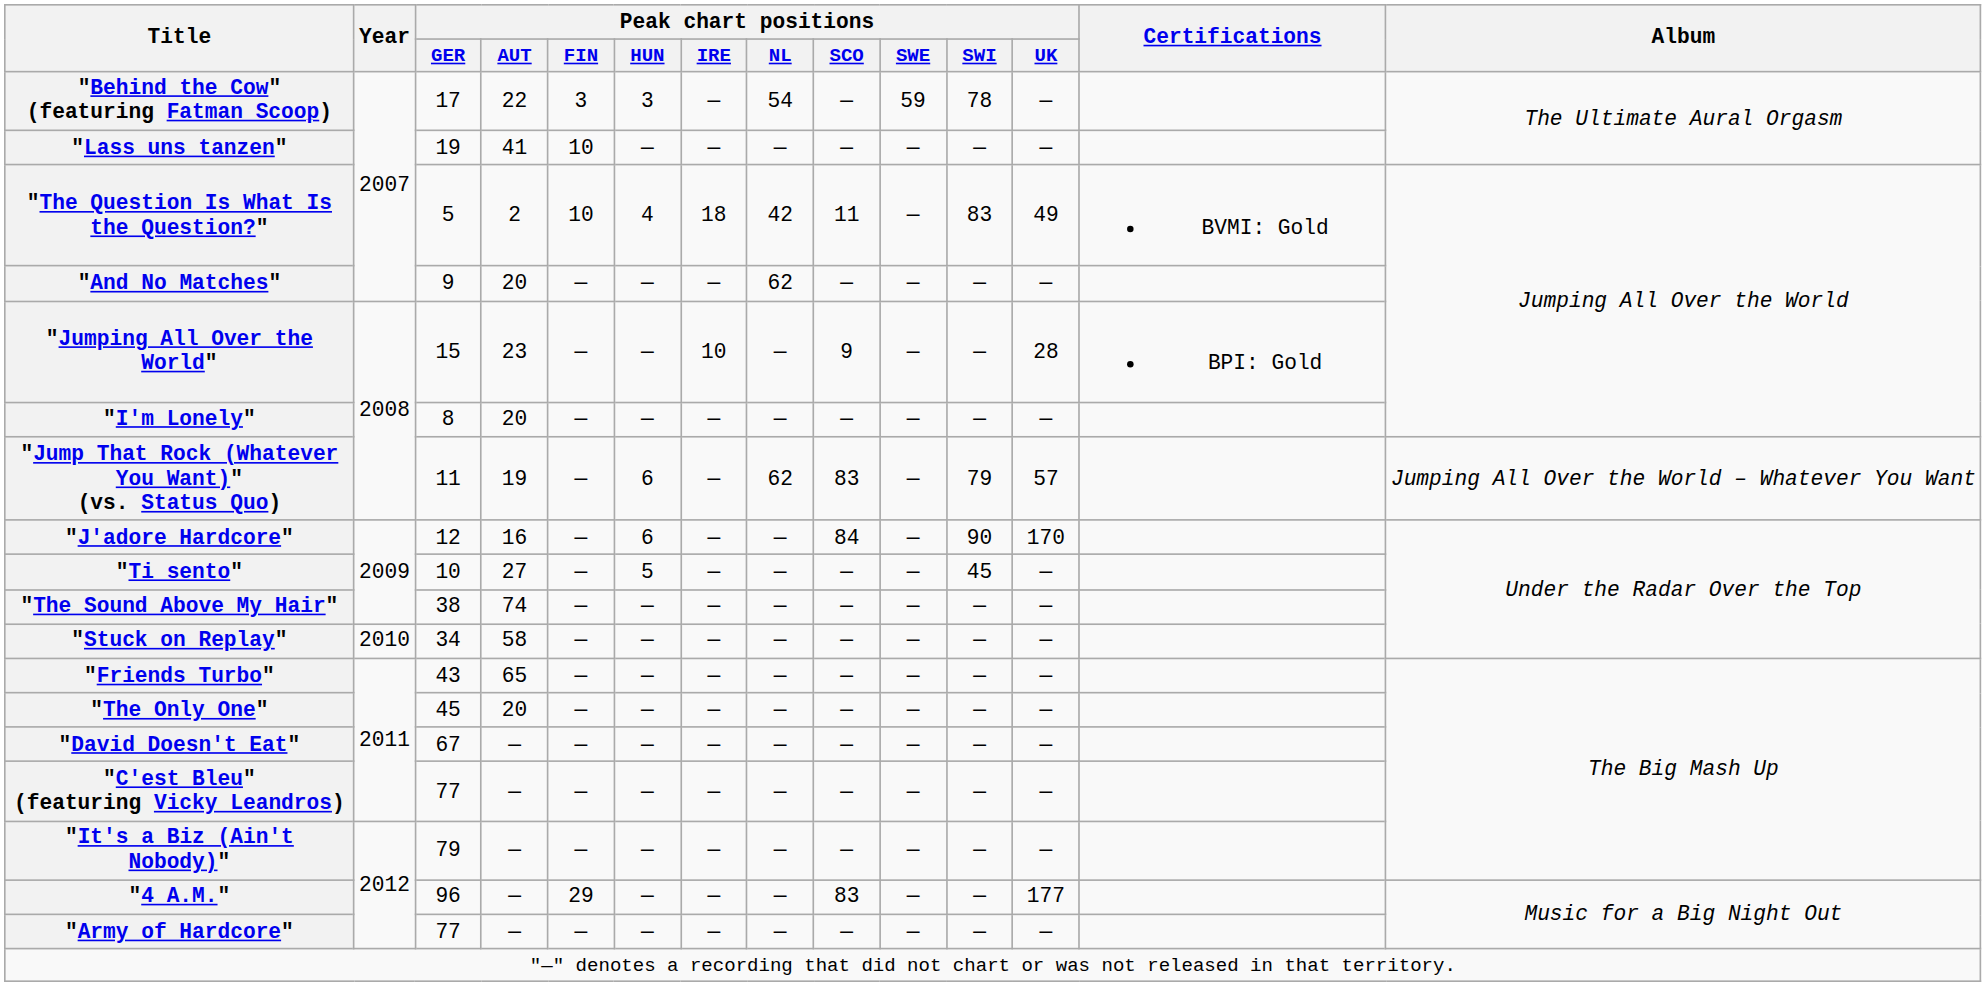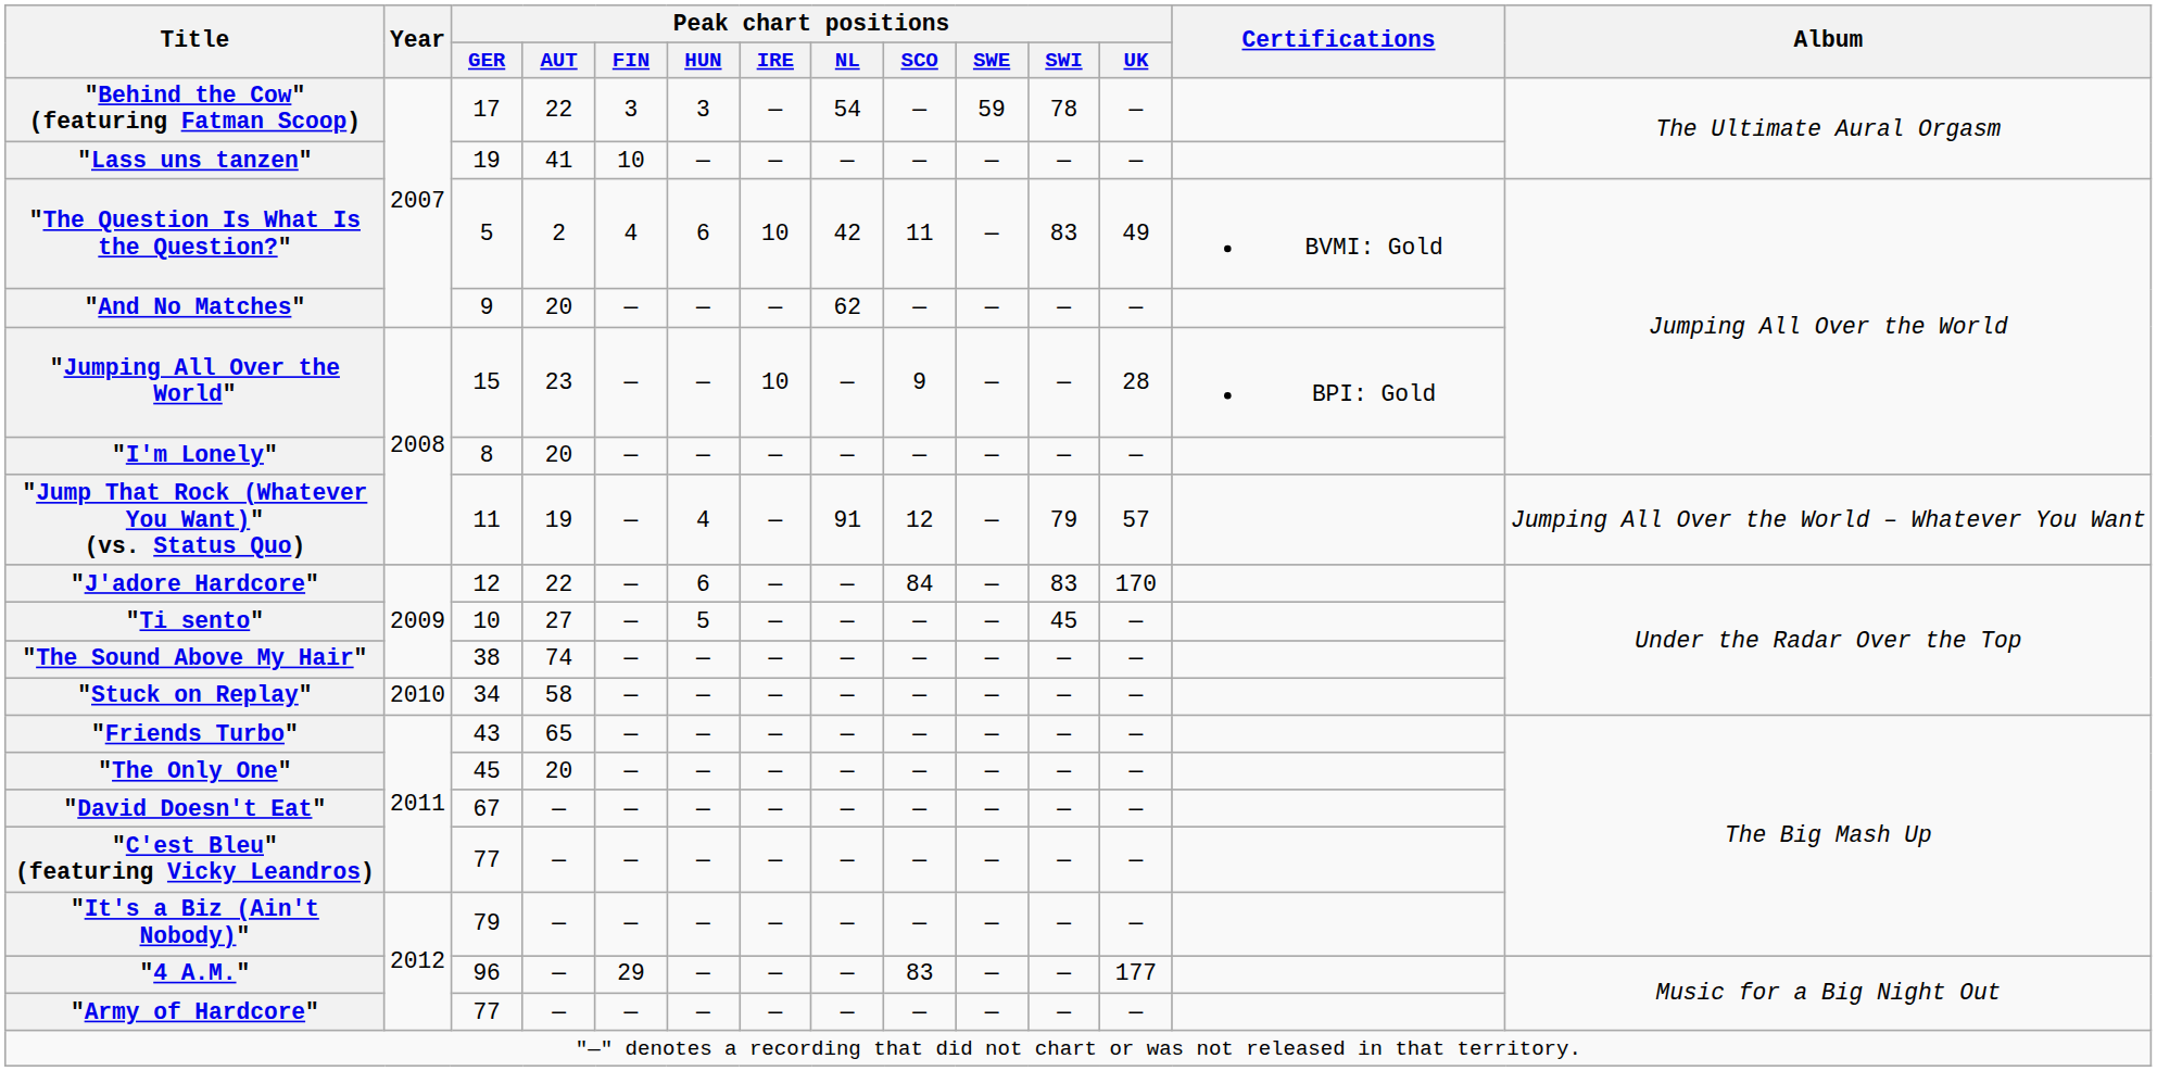"The Question Is What Is the Question?" | Peak chart positions / FIN: 10 -> 4
"The Question Is What Is the Question?" | Peak chart positions / HUN: 4 -> 6
"The Question Is What Is the Question?" | Peak chart positions / IRE: 18 -> 10
"Jump That Rock (Whatever You Want)" (vs. Status Quo) | Peak chart positions / HUN: 6 -> 4
"Jump That Rock (Whatever You Want)" (vs. Status Quo) | Peak chart positions / NL: 62 -> 91
"Jump That Rock (Whatever You Want)" (vs. Status Quo) | Peak chart positions / SCO: 83 -> 12
"J'adore Hardcore" | Peak chart positions / AUT: 16 -> 22
"J'adore Hardcore" | Peak chart positions / SWI: 90 -> 83
